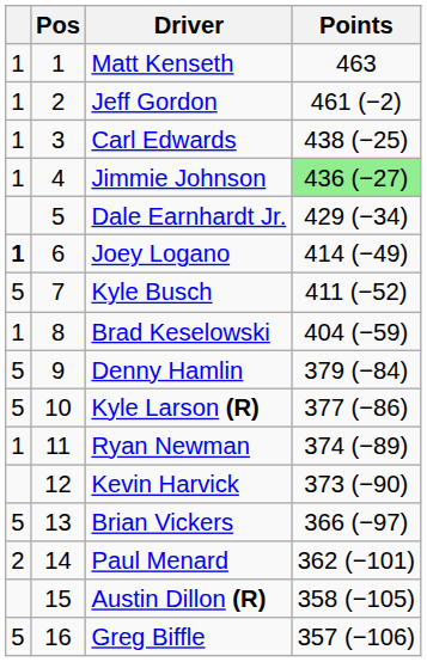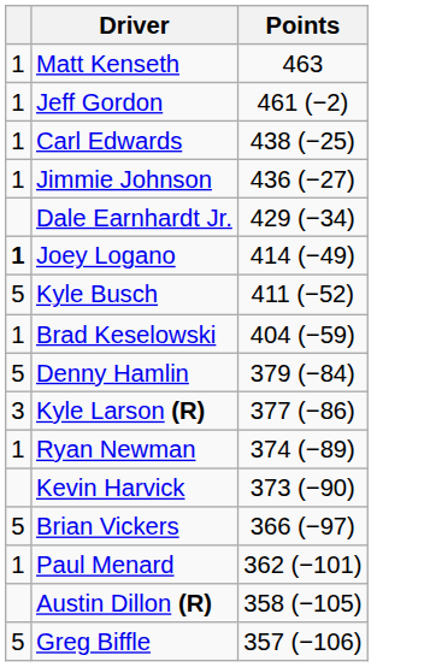- column: Pos | 1 | 2 | 3 | 4 | 5 | 6 | 7 | 8 | 9 | 10 | 11 | 12 | 13 | 14 | 15 | 16
Jimmie Johnson | Points: lightgreen background -> no background
Kyle Larson (R) | column 1: 5 -> 3
Paul Menard | column 1: 2 -> 1
